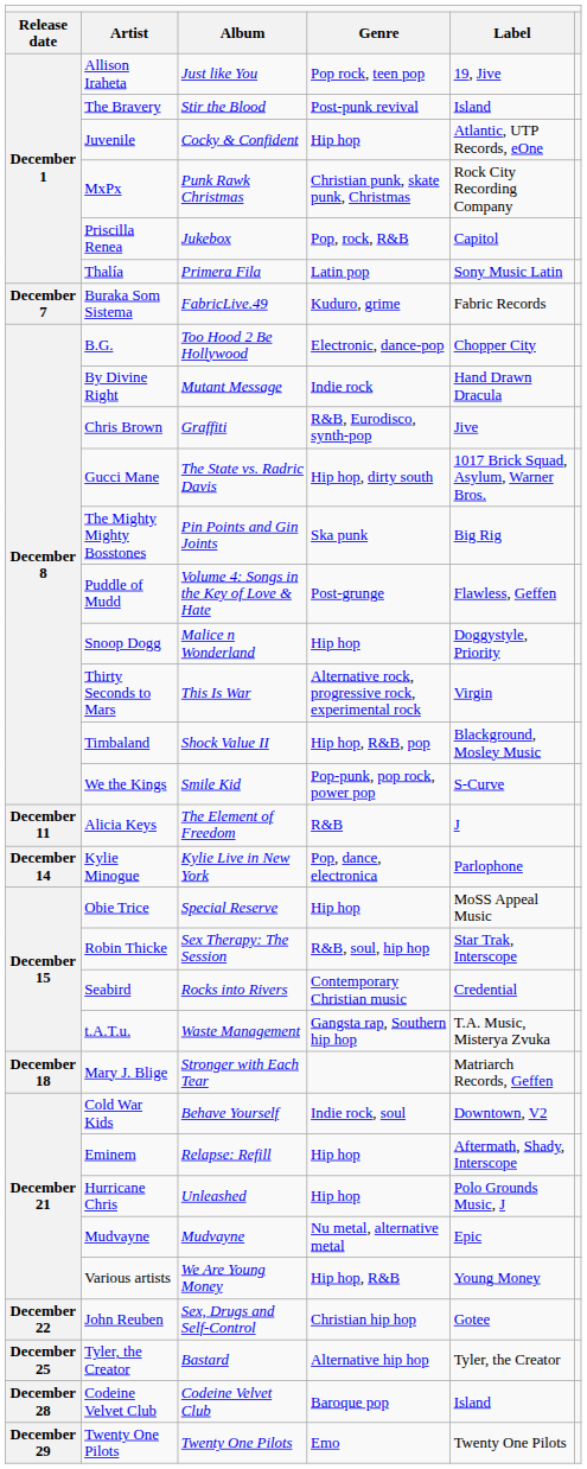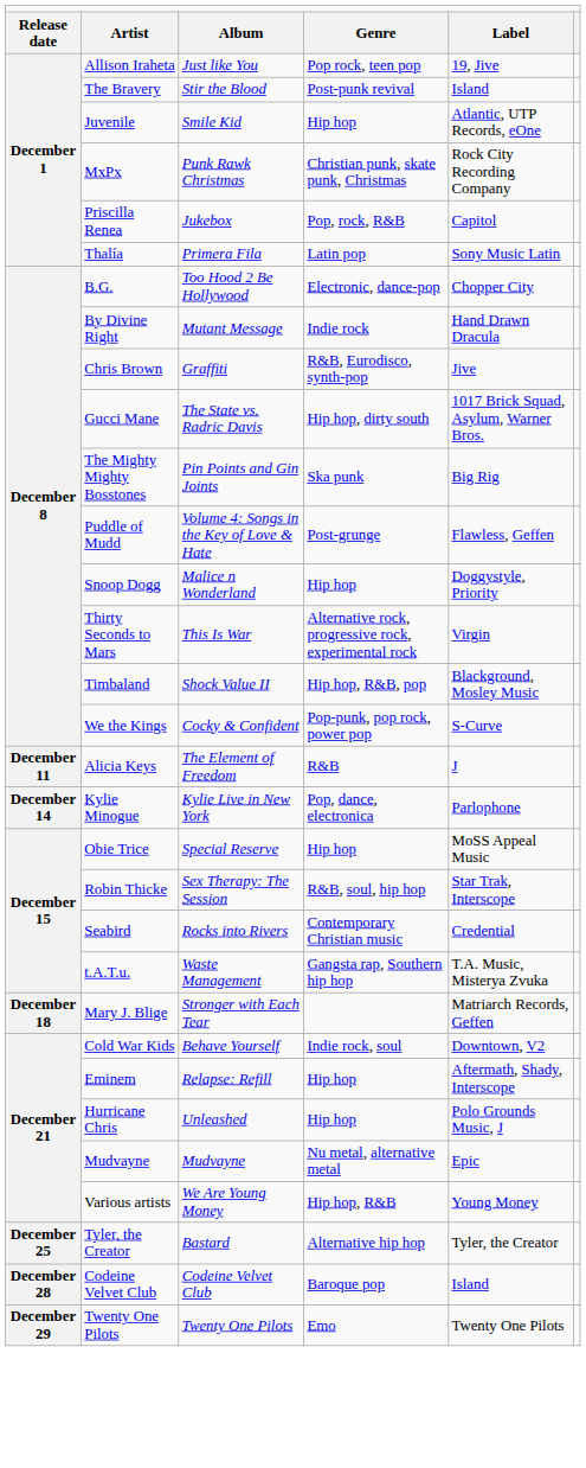Juvenile | column 3: Cocky & Confident -> Smile Kid
- row: December 7 | Buraka Som Sistema | FabricLive.49 | Kuduro, grime | Fabric Records
We the Kings | column 3: Smile Kid -> Cocky & Confident
- row: December 22 | John Reuben | Sex, Drugs and Self-Control | Christian hip hop | Gotee
